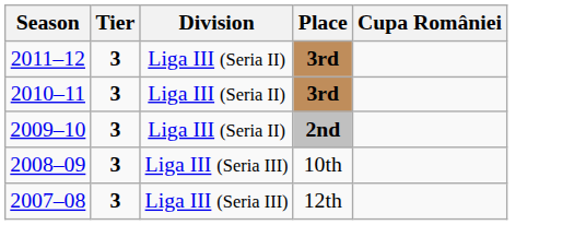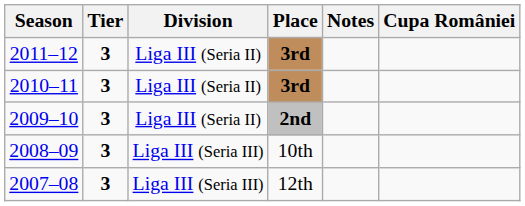+ column: Notes
